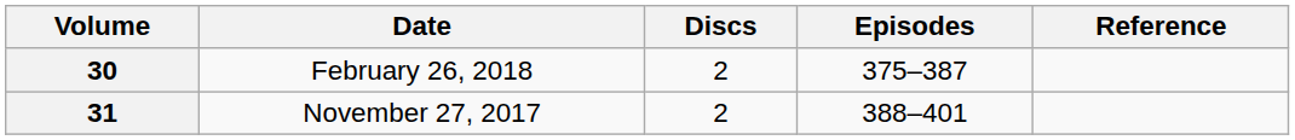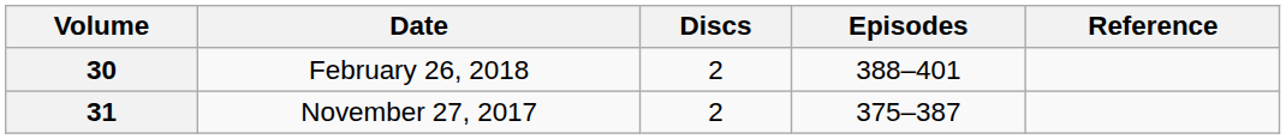30 | Episodes: 375–387 -> 388–401
31 | Episodes: 388–401 -> 375–387
